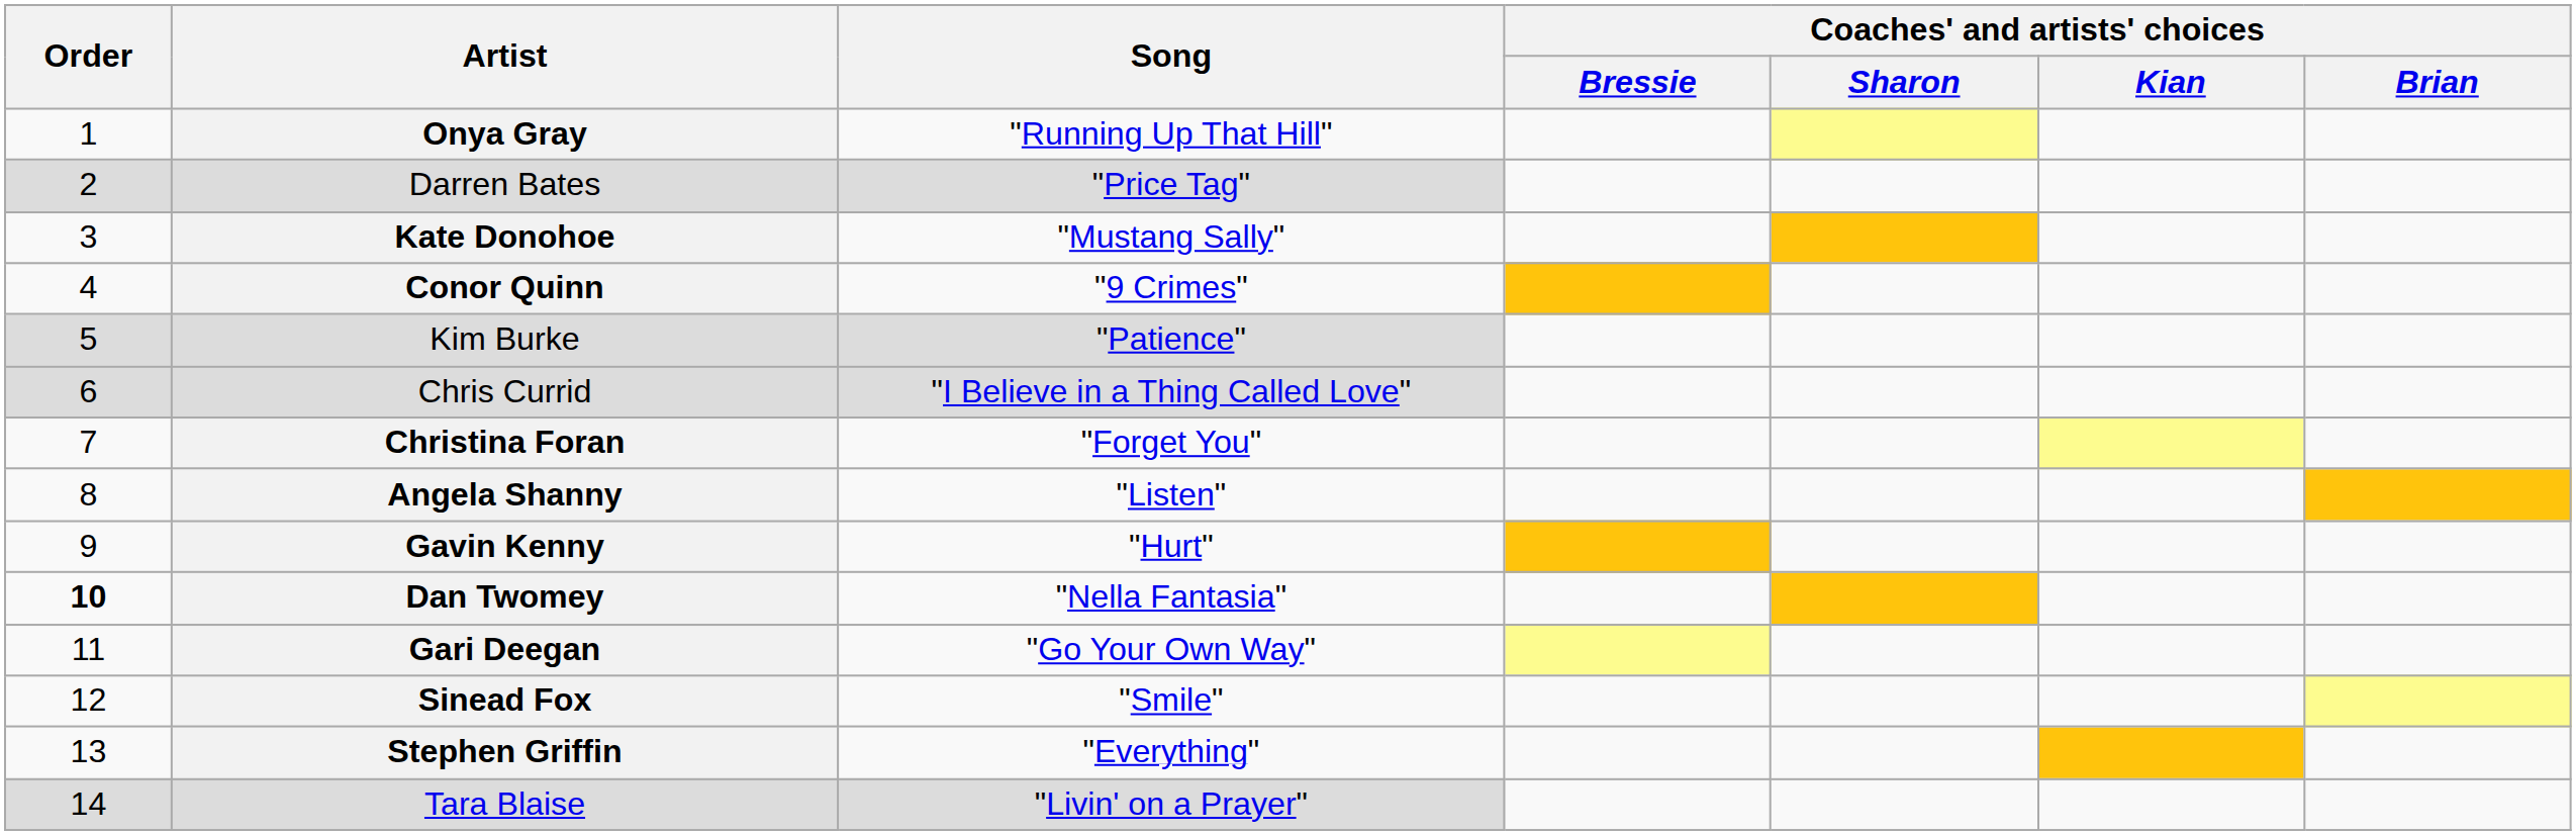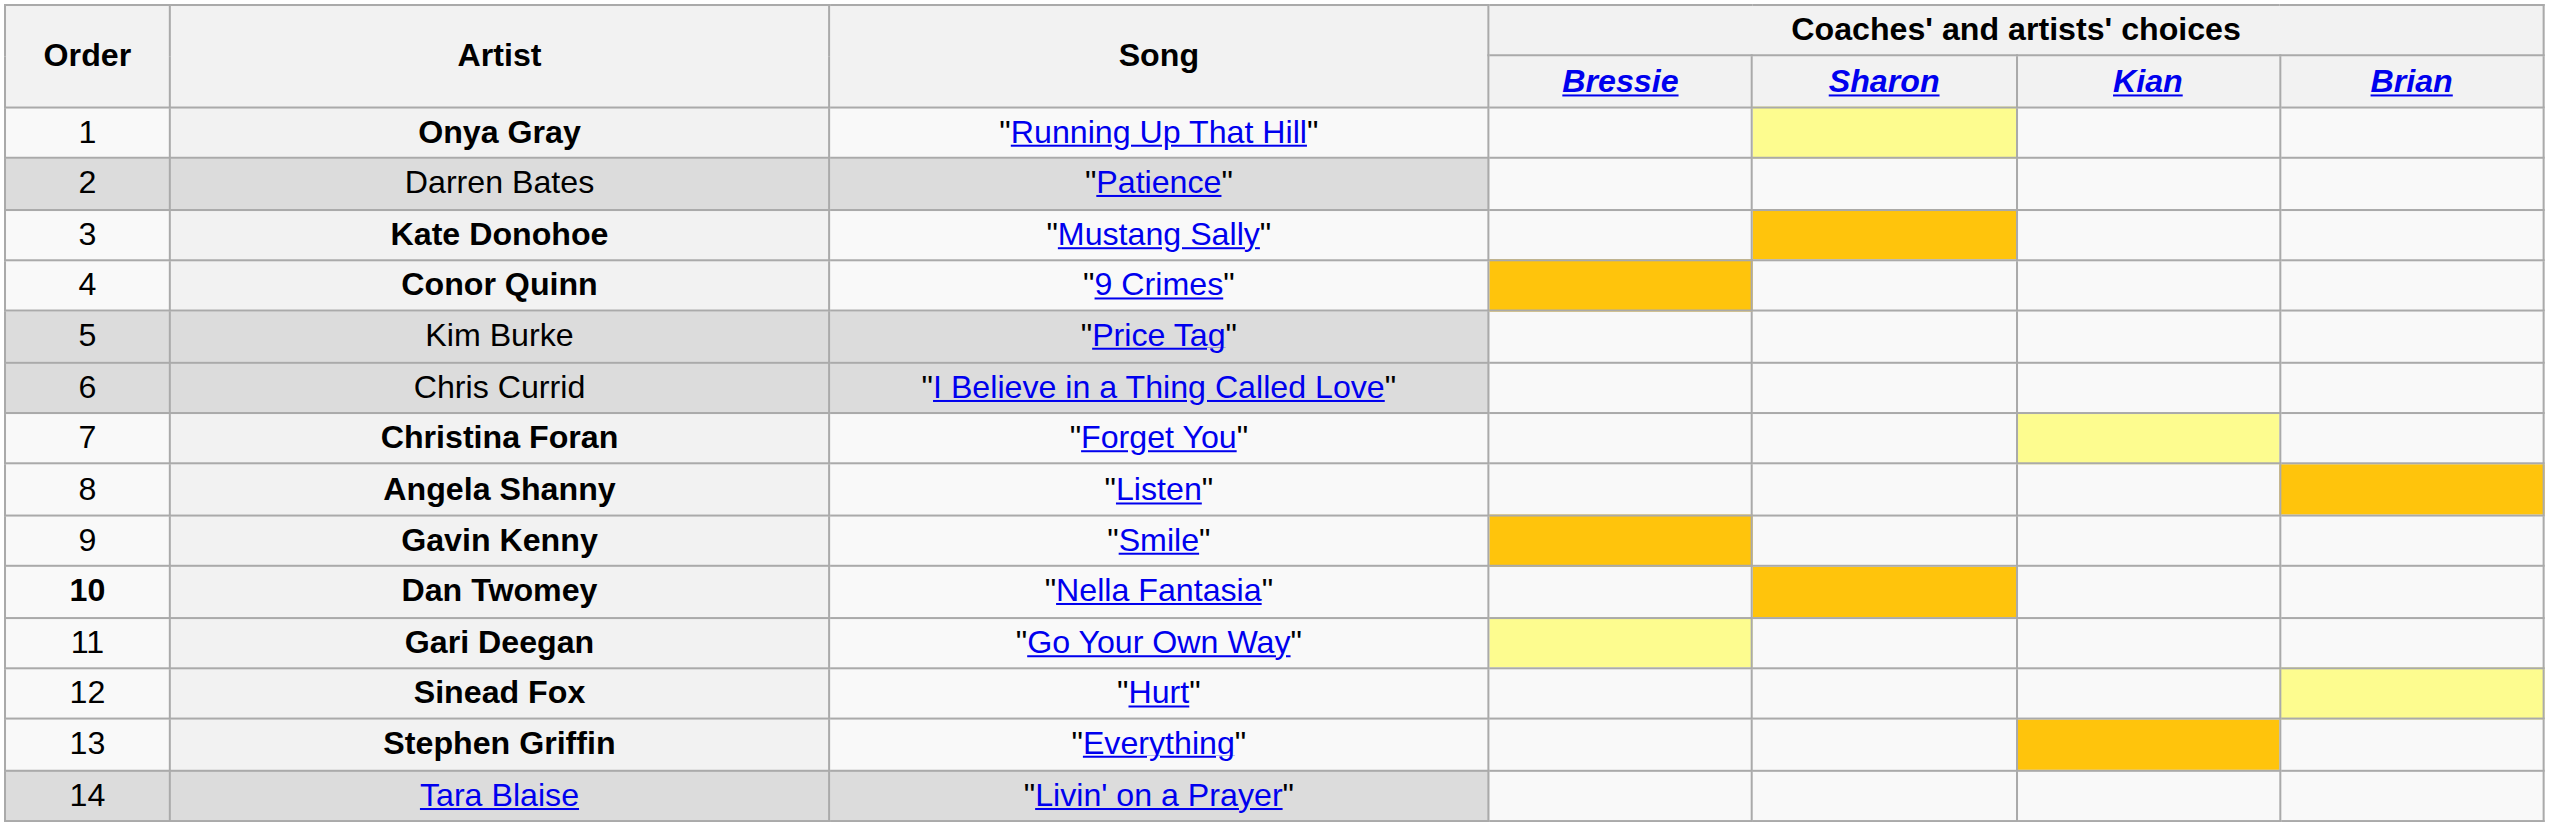Darren Bates | Song: "Price Tag" -> "Patience"
Kim Burke | Song: "Patience" -> "Price Tag"
Gavin Kenny | Song: "Hurt" -> "Smile"
Sinead Fox | Song: "Smile" -> "Hurt"
